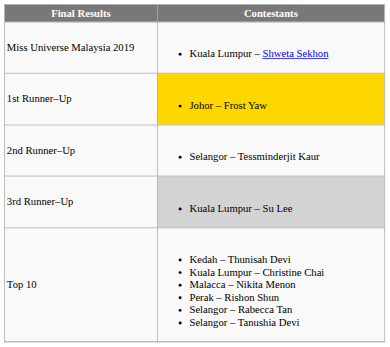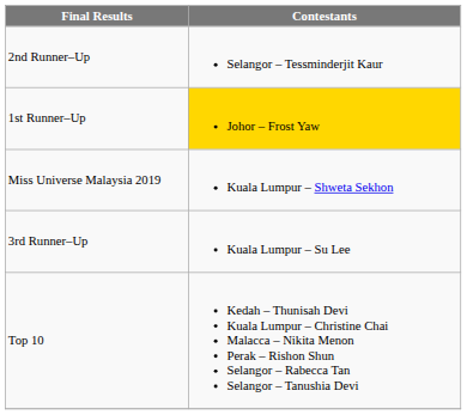rows swapped: Miss Universe Malaysia 2019 <-> 2nd Runner–Up
3rd Runner–Up | Contestants: lightgrey background -> no background
